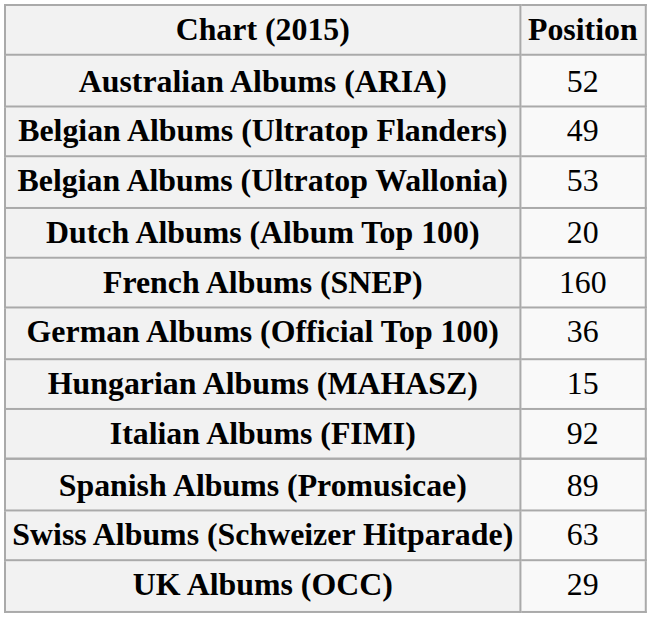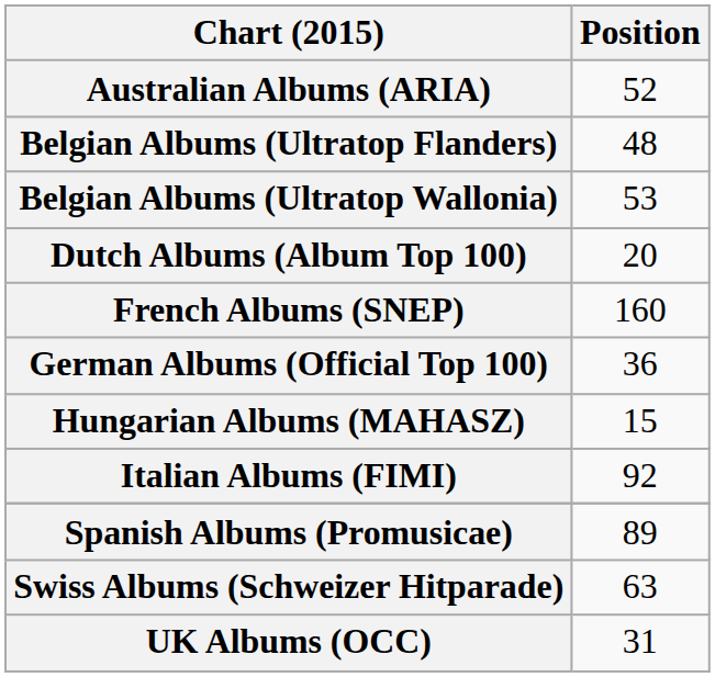Belgian Albums (Ultratop Flanders) | Position: 49 -> 48
UK Albums (OCC) | Position: 29 -> 31
